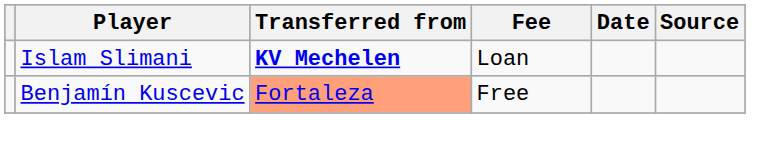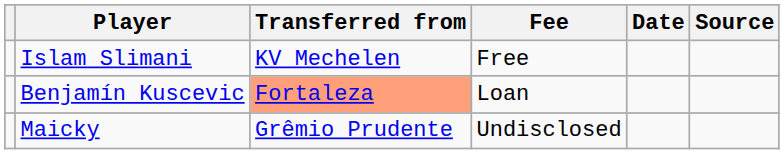Islam Slimani | Transferred from: bold -> normal
Islam Slimani | Fee: Loan -> Free
Benjamín Kuscevic | Fee: Free -> Loan
+ row: Maicky | Grêmio Prudente | Undisclosed
